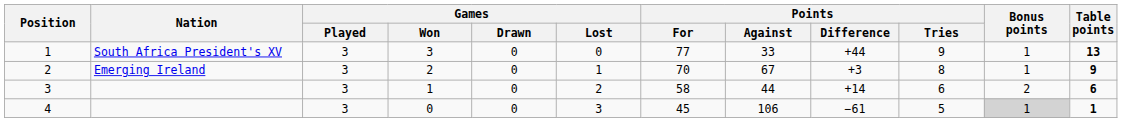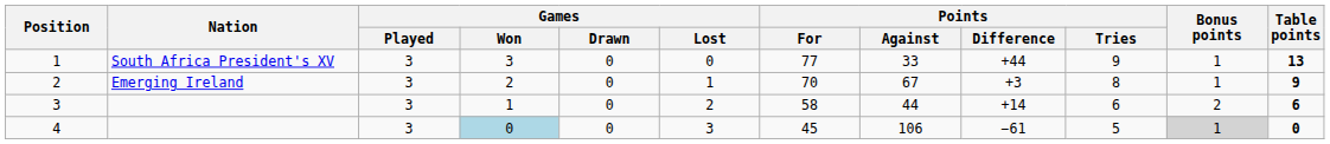4 | Games / Won: no background -> lightblue background
4 | Table points: 1 -> 0
